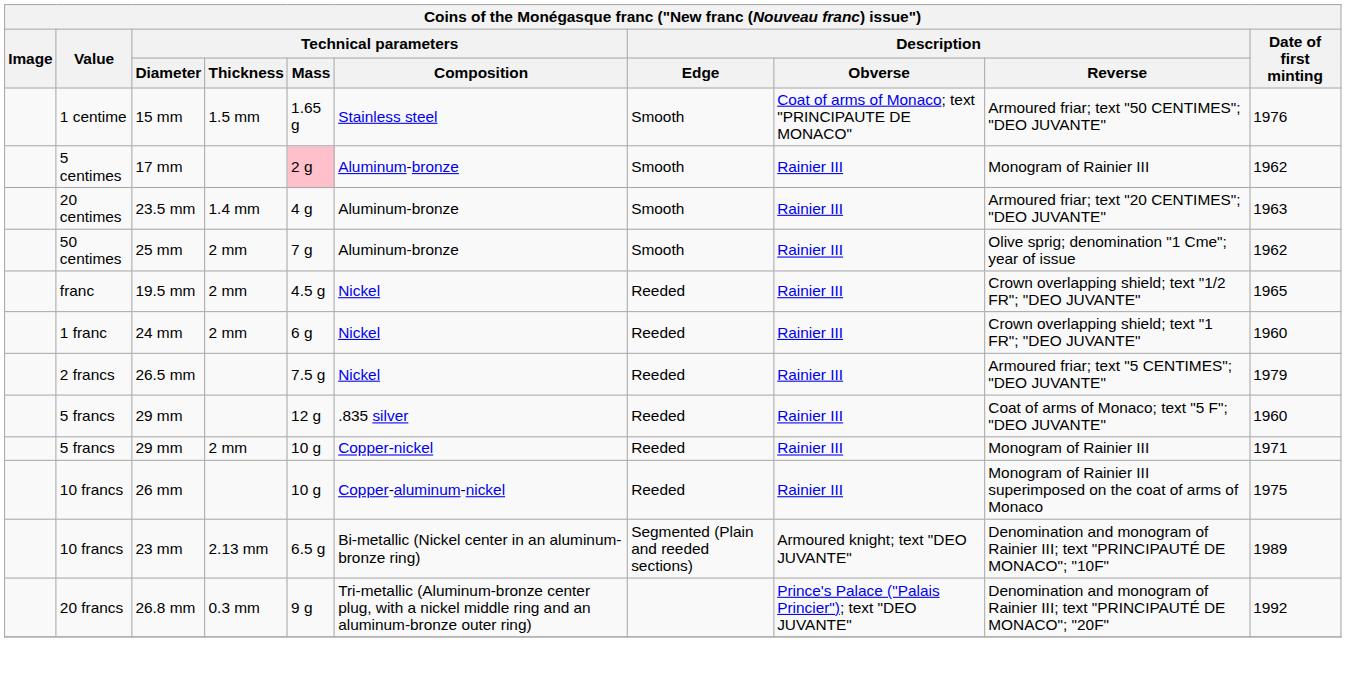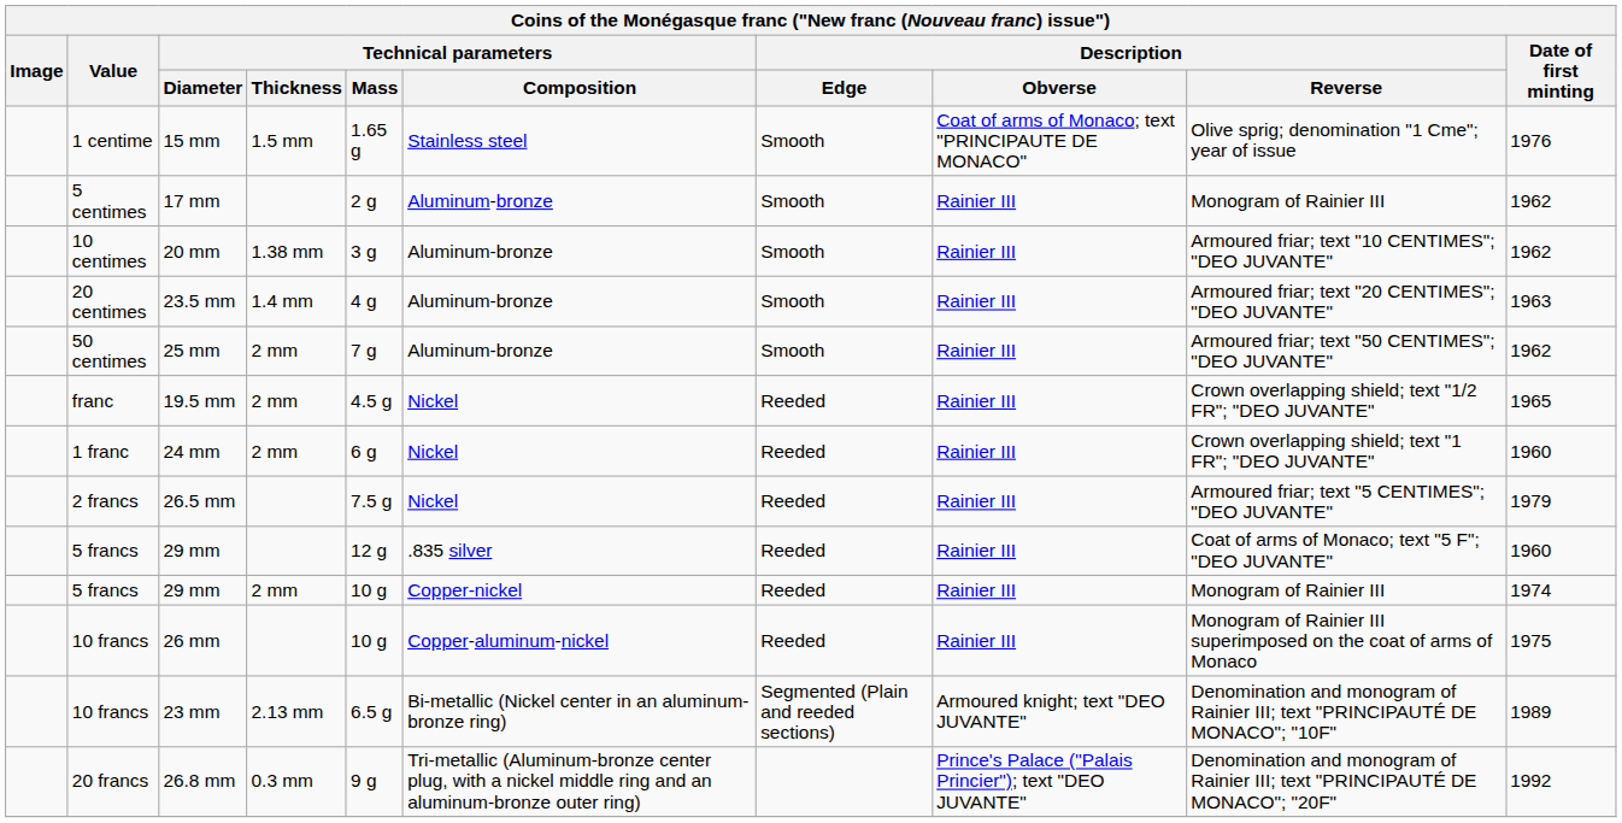15 mm | Description / Reverse: Armoured friar; text "50 CENTIMES"; "DEO JUVANTE" -> Olive sprig; denomination "1 Cme"; year of issue
17 mm | Technical parameters / Mass: pink background -> no background
+ row: 10 centimes | 20 mm | 1.38 mm | 3 g | Aluminum-bronze | Smooth | Rainier III | Armoured friar; text "10 CENTIMES"; "DEO JUVANTE" | 1962
25 mm | Description / Reverse: Olive sprig; denomination "1 Cme"; year of issue -> Armoured friar; text "50 CENTIMES"; "DEO JUVANTE"
29 mm / 2 mm | Date of first minting: 1971 -> 1974
